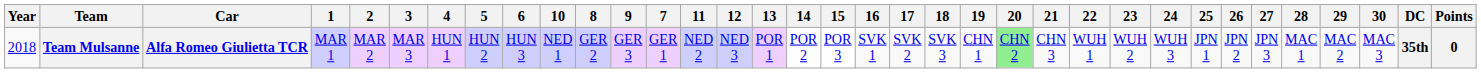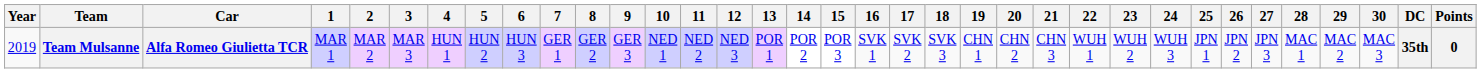columns swapped: 7 <-> 10
Team Mulsanne | Year: 2018 -> 2019
Team Mulsanne | 20: lightgreen background -> no background
